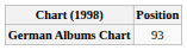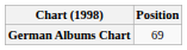German Albums Chart | Position: 93 -> 69
